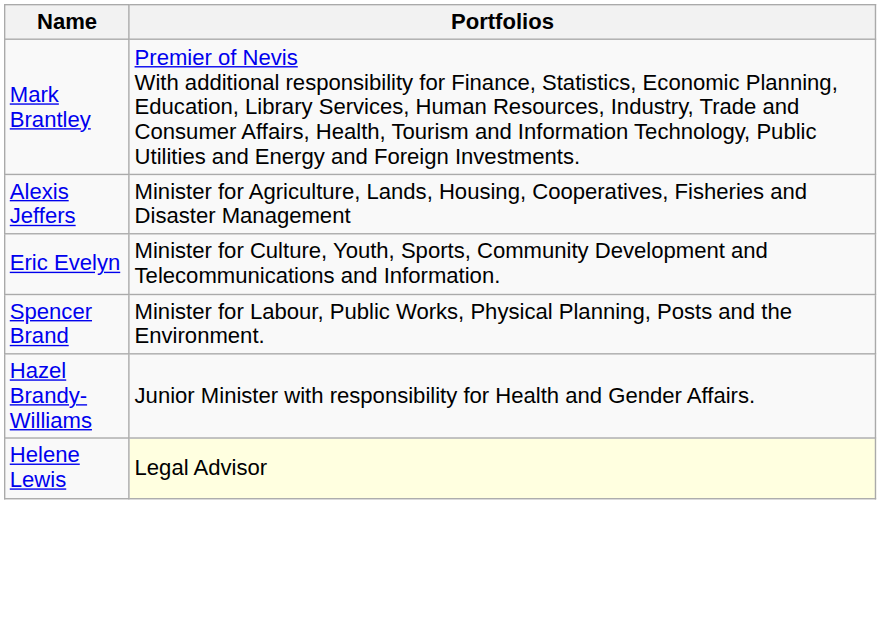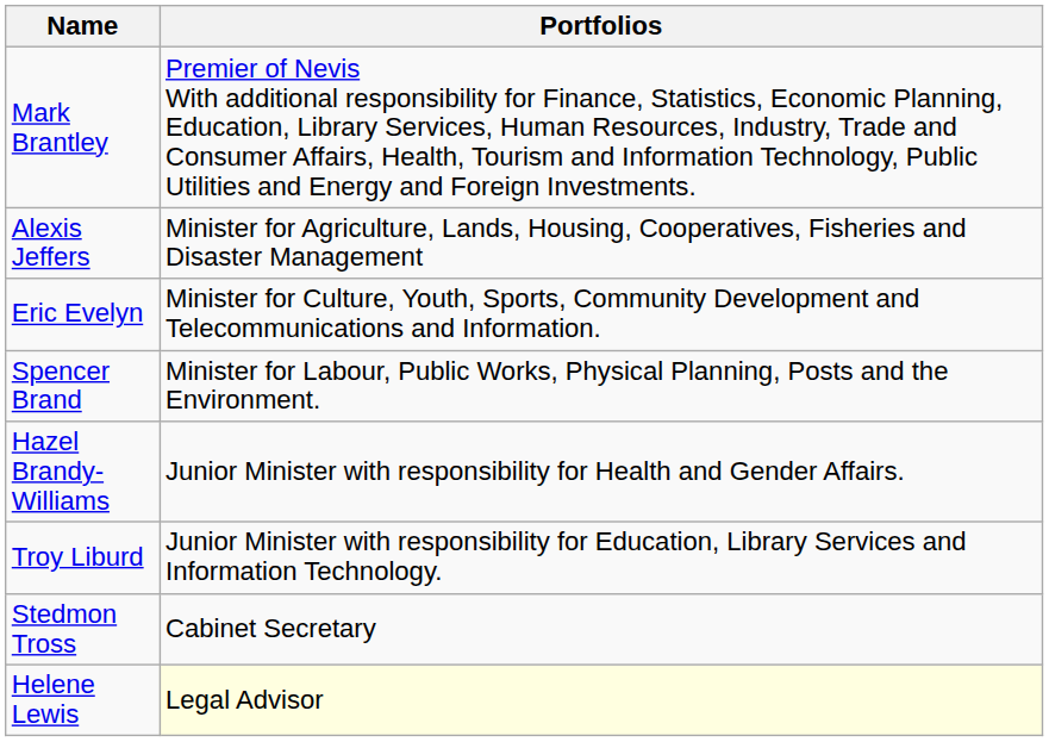+ row: Troy Liburd | Junior Minister with responsibility for Education, Library Services and Information Technology.
+ row: Stedmon Tross | Cabinet Secretary
